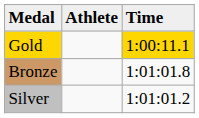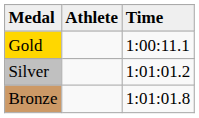Gold | Time: gold background -> no background
rows swapped: Silver <-> Bronze
